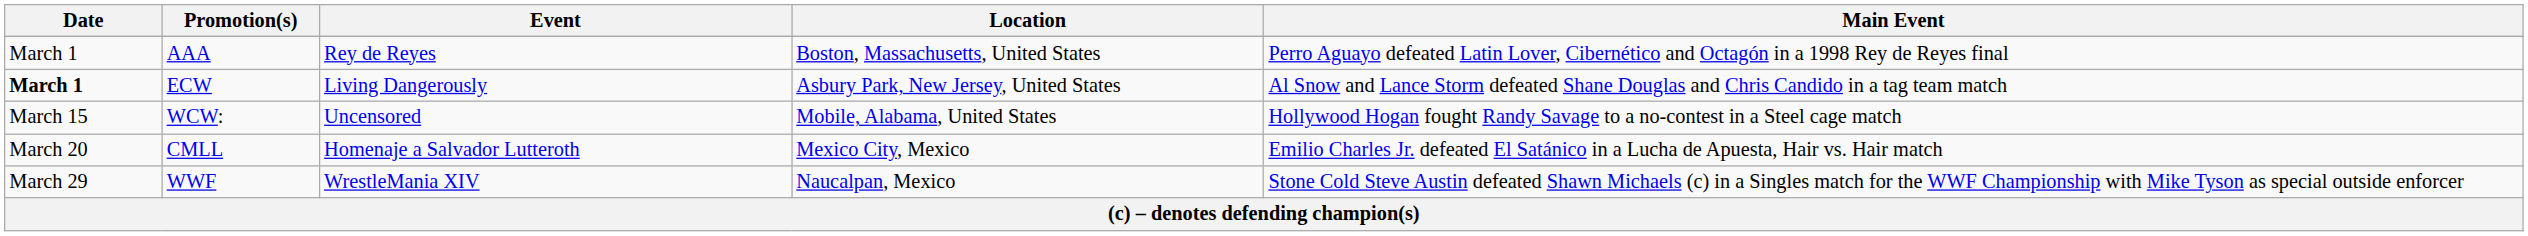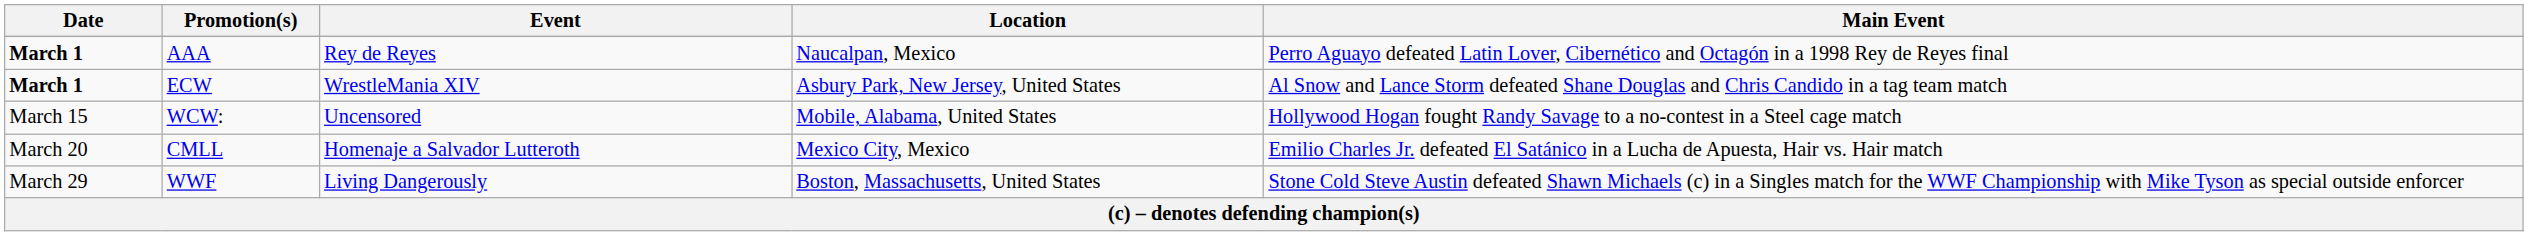AAA | Date: normal -> bold
AAA | Location: Boston, Massachusetts, United States -> Naucalpan, Mexico
ECW | Event: Living Dangerously -> WrestleMania XIV
WWF | Event: WrestleMania XIV -> Living Dangerously
WWF | Location: Naucalpan, Mexico -> Boston, Massachusetts, United States
